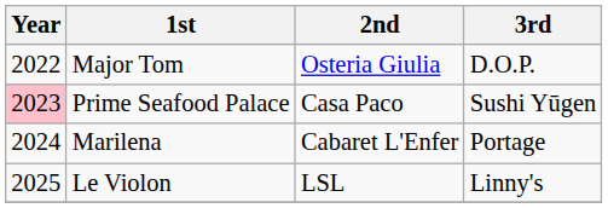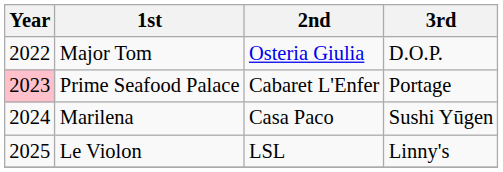Prime Seafood Palace | 2nd: Casa Paco -> Cabaret L'Enfer
Prime Seafood Palace | 3rd: Sushi Yūgen -> Portage
Marilena | 2nd: Cabaret L'Enfer -> Casa Paco
Marilena | 3rd: Portage -> Sushi Yūgen
